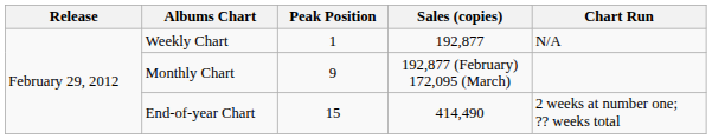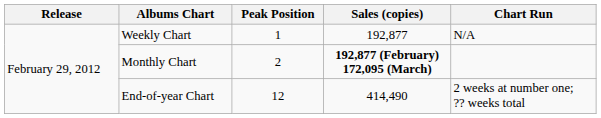Monthly Chart | Peak Position: 9 -> 2
Monthly Chart | Sales (copies): normal -> bold
End-of-year Chart | Peak Position: 15 -> 12
